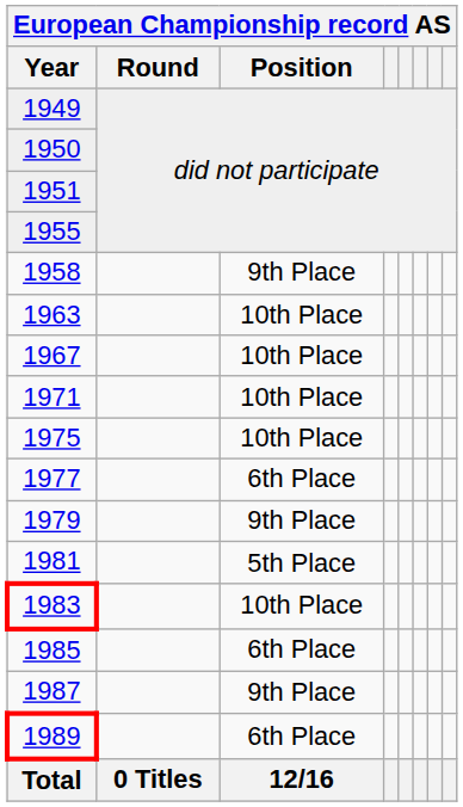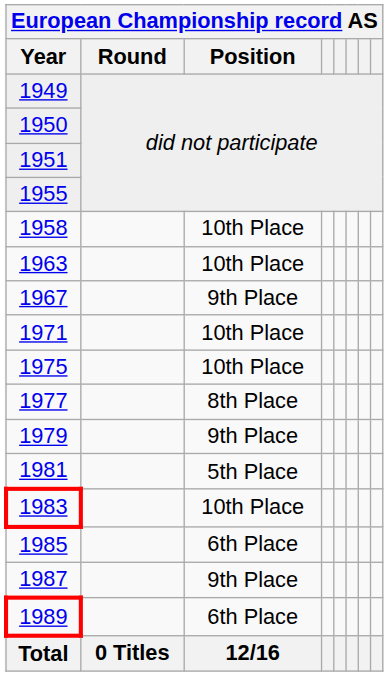1958 | Position: 9th Place -> 10th Place
1967 | Position: 10th Place -> 9th Place
1977 | Position: 6th Place -> 8th Place
